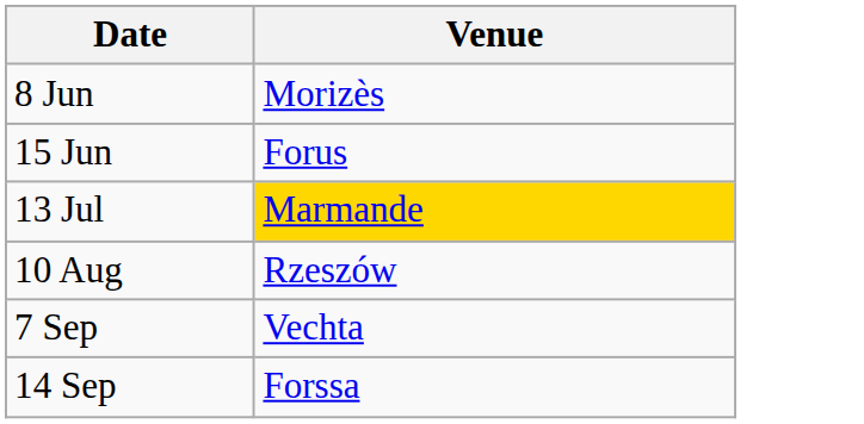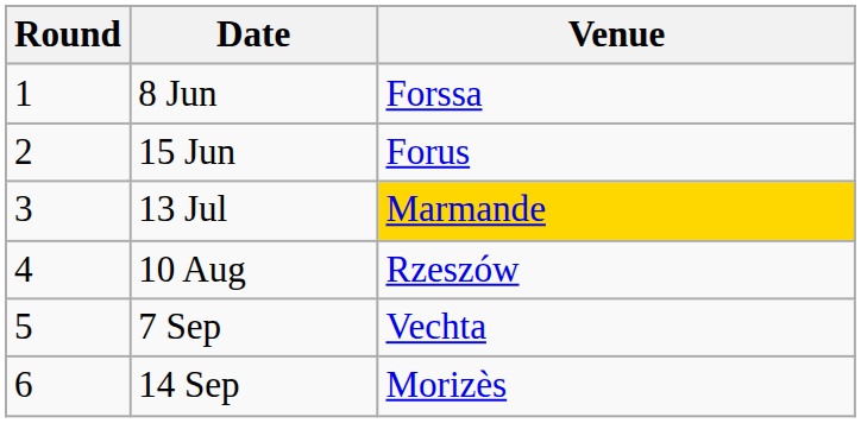+ column: Round | 1 | 2 | 3 | 4 | 5 | 6
8 Jun | Venue: Morizès -> Forssa
14 Sep | Venue: Forssa -> Morizès
